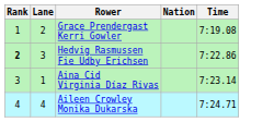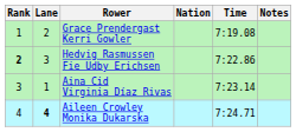+ column: Notes
Aileen Crowley Monika Dukarska | Lane: normal -> bold
